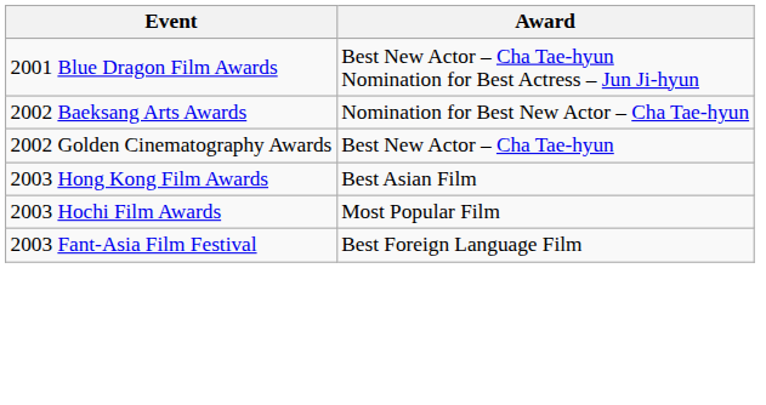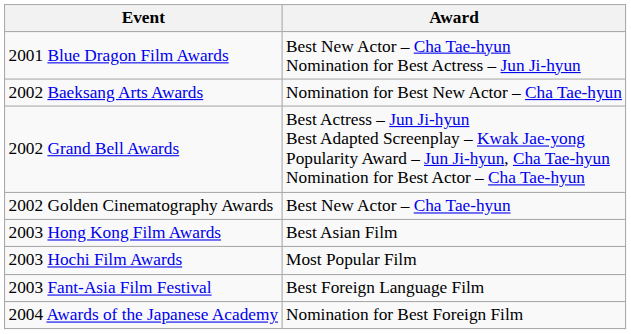+ row: 2002 Grand Bell Awards | Best Actress – Jun Ji-hyun Best Adapted Screenplay – Kwak Jae-yong Popularity Award – Jun Ji-hyun, Cha Tae-hyun Nomination for Best Actor – Cha Tae-hyun
+ row: 2004 Awards of the Japanese Academy | Nomination for Best Foreign Film
